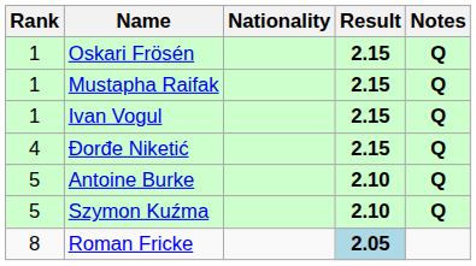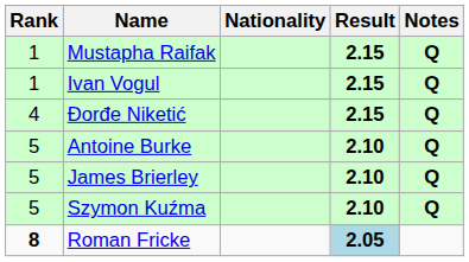- row: 1 | Oskari Frösén | 2.15 | Q
+ row: 5 | James Brierley | 2.10 | Q
Roman Fricke | Rank: normal -> bold
